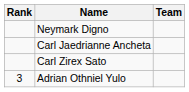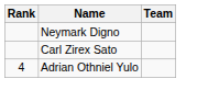- row: Carl Jaedrianne Ancheta
Adrian Othniel Yulo | Rank: 3 -> 4
